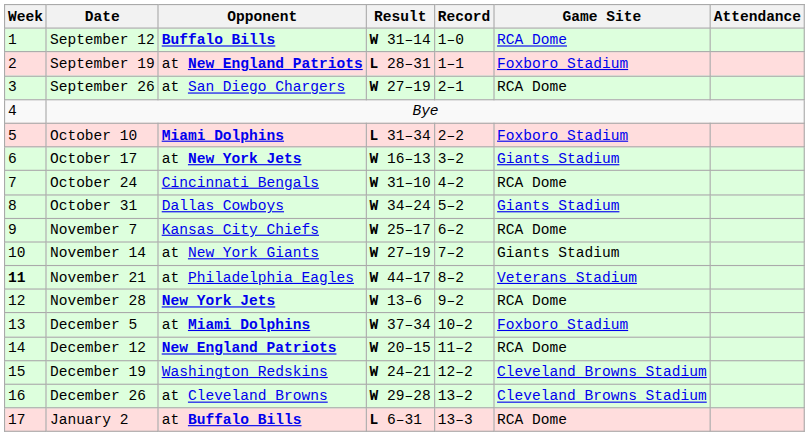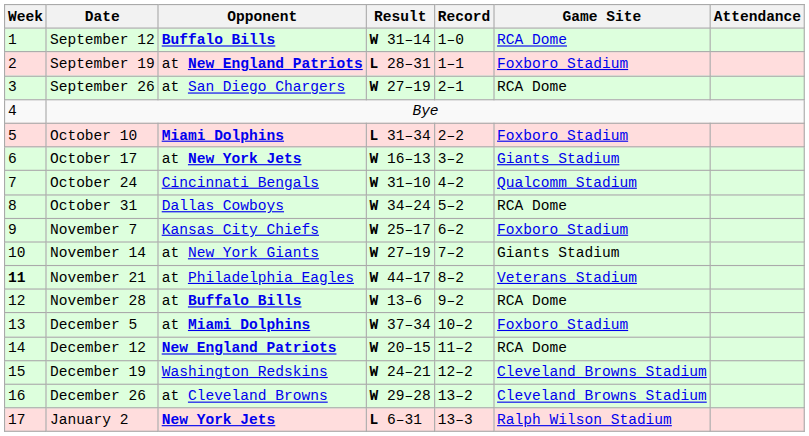October 24 | Game Site: RCA Dome -> Qualcomm Stadium
October 31 | Game Site: Giants Stadium -> RCA Dome
November 7 | Game Site: RCA Dome -> Foxboro Stadium
November 28 | Opponent: New York Jets -> at Buffalo Bills
January 2 | Opponent: at Buffalo Bills -> New York Jets
January 2 | Game Site: RCA Dome -> Ralph Wilson Stadium
